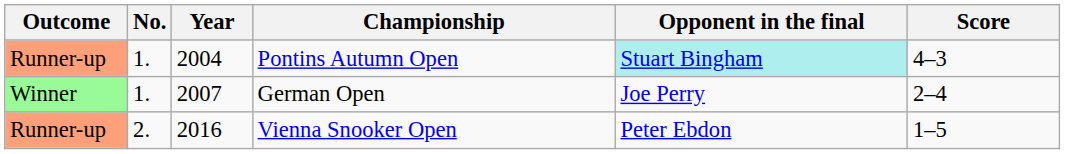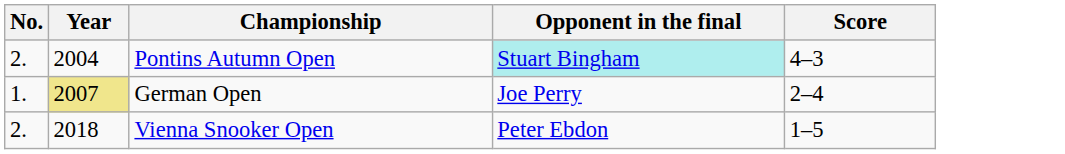- column: Outcome | Runner-up | Winner | Runner-up
Pontins Autumn Open | No.: 1. -> 2.
German Open | Year: no background -> khaki background
Vienna Snooker Open | Year: 2016 -> 2018
